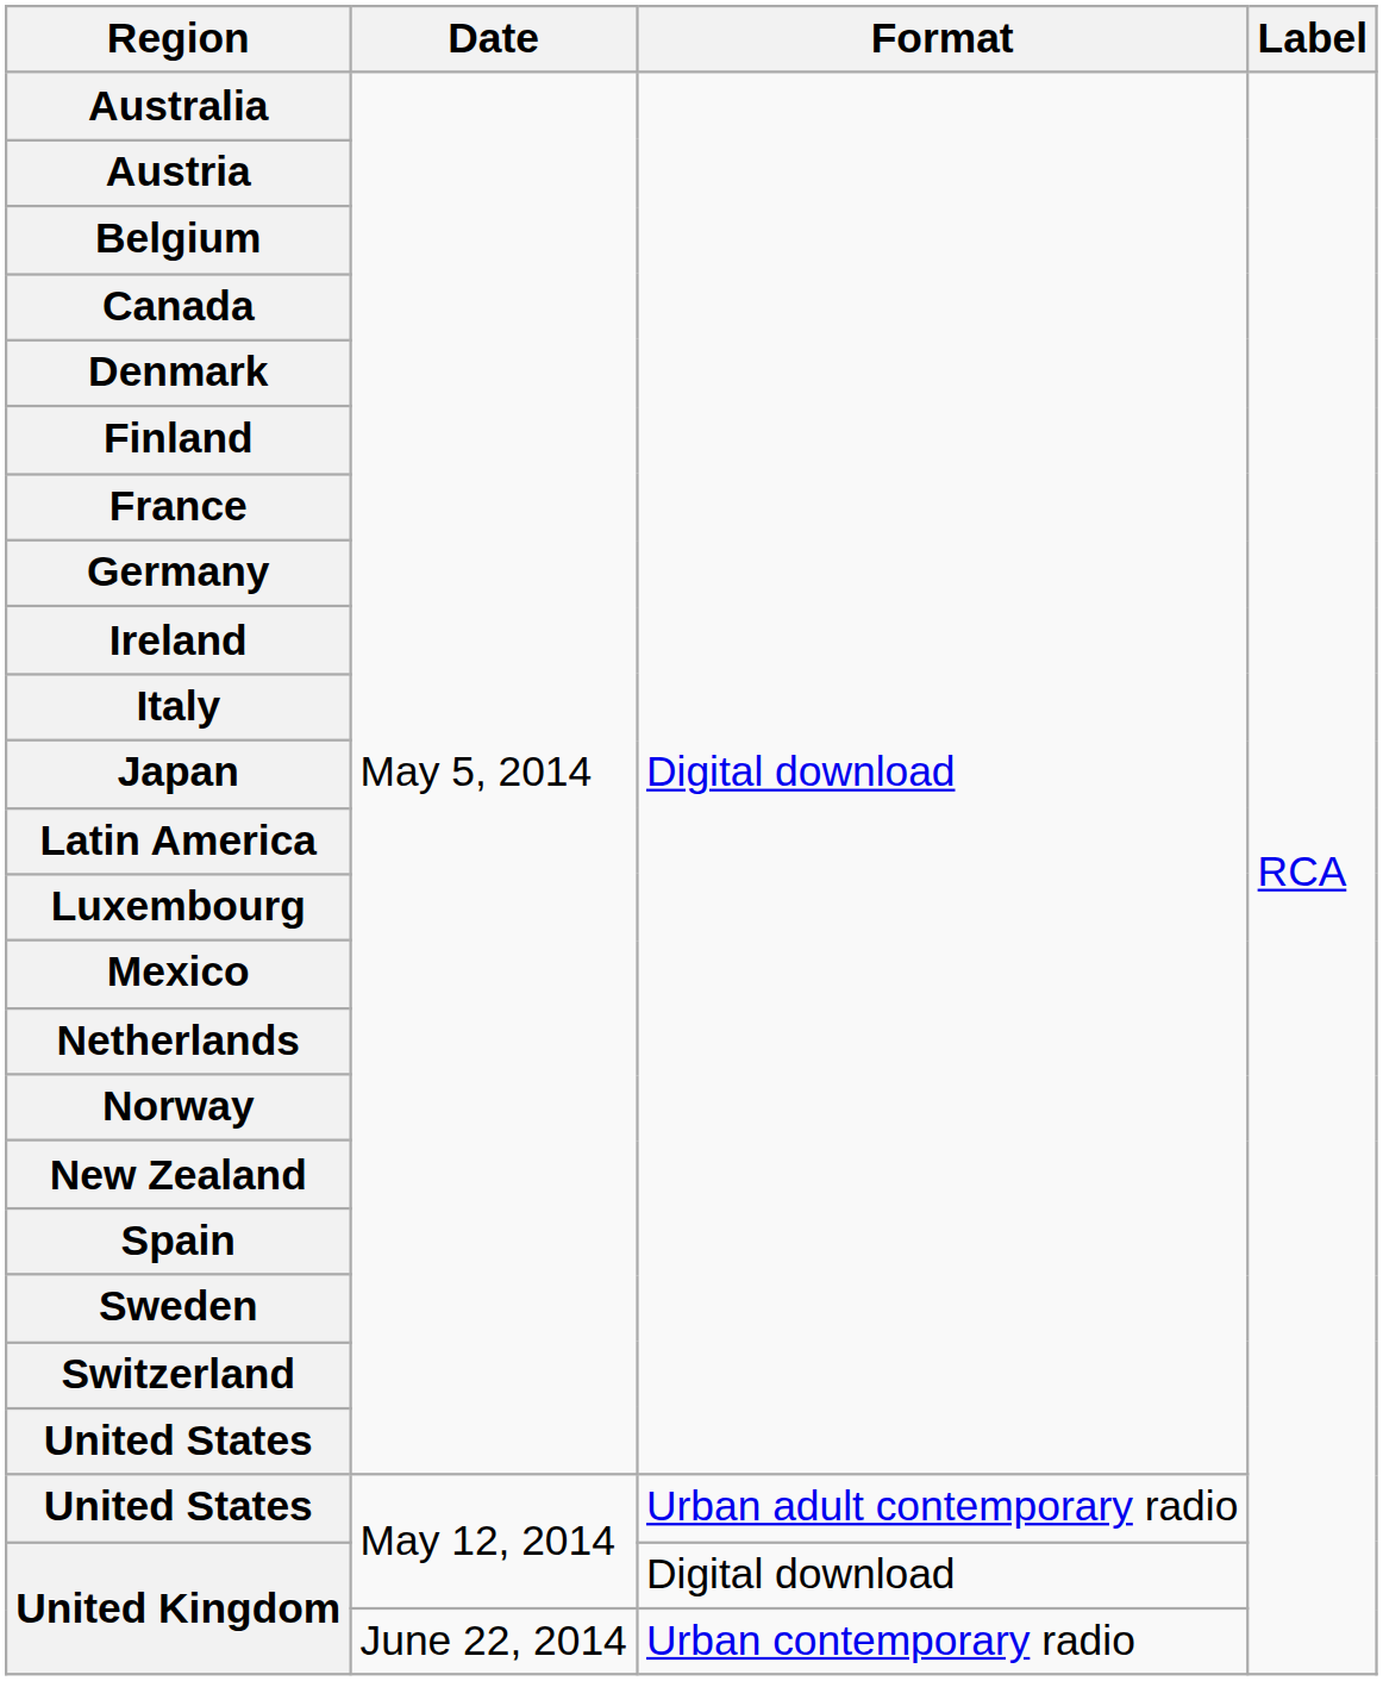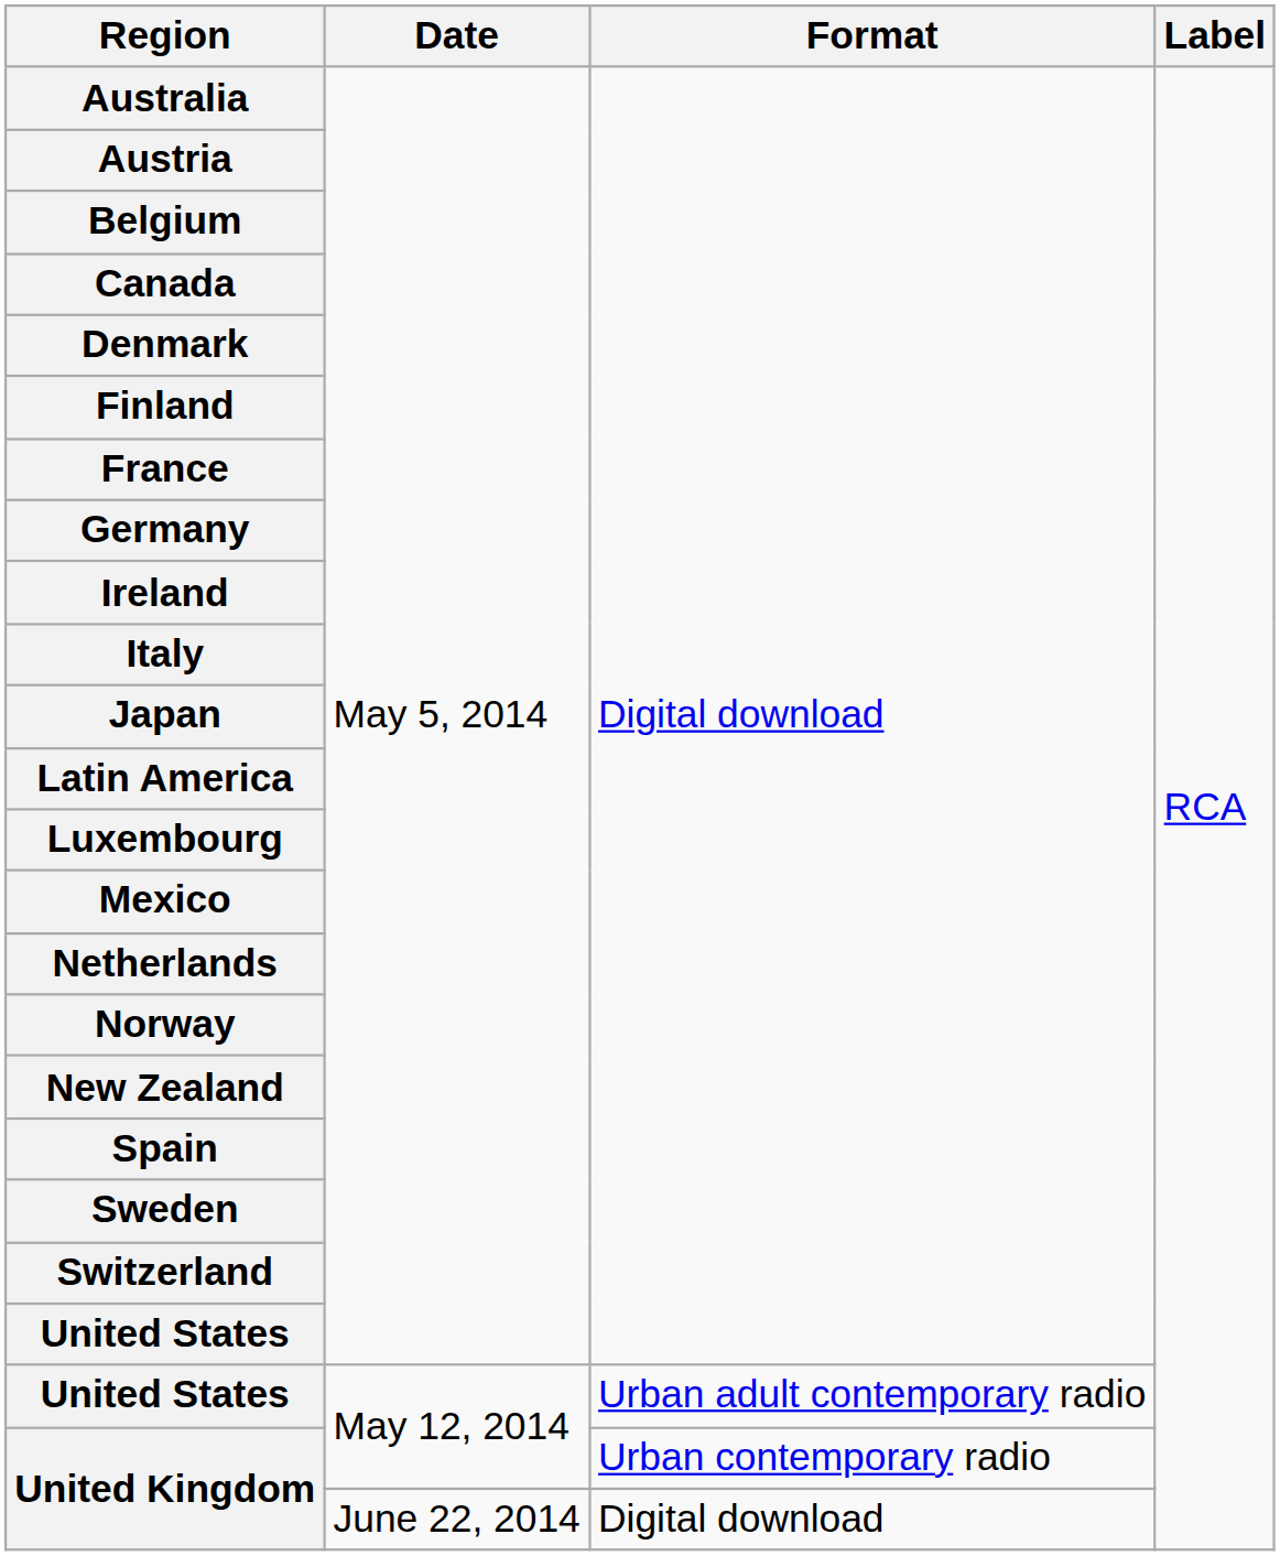United Kingdom / May 12, 2014 | Format: Digital download -> Urban contemporary radio
United Kingdom / June 22, 2014 | Format: Urban contemporary radio -> Digital download
